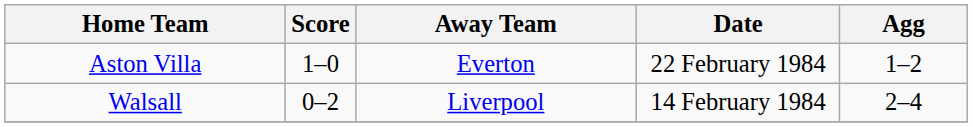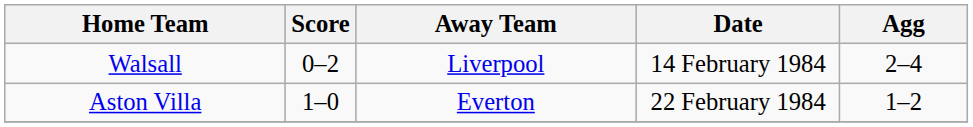rows swapped: Aston Villa <-> Walsall
